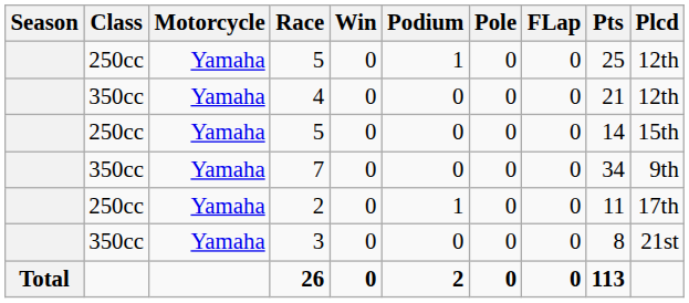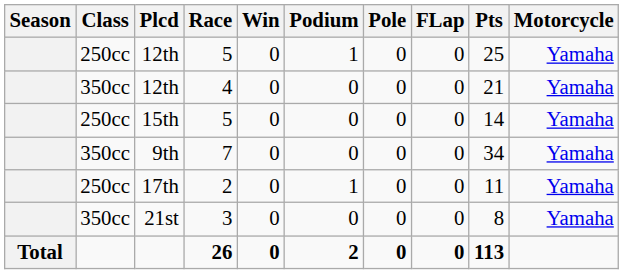columns swapped: Motorcycle <-> Plcd
